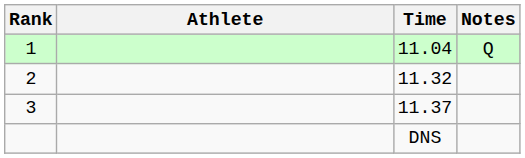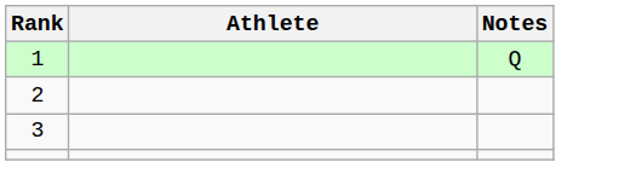- column: Time | 11.04 | 11.32 | 11.37 | DNS
